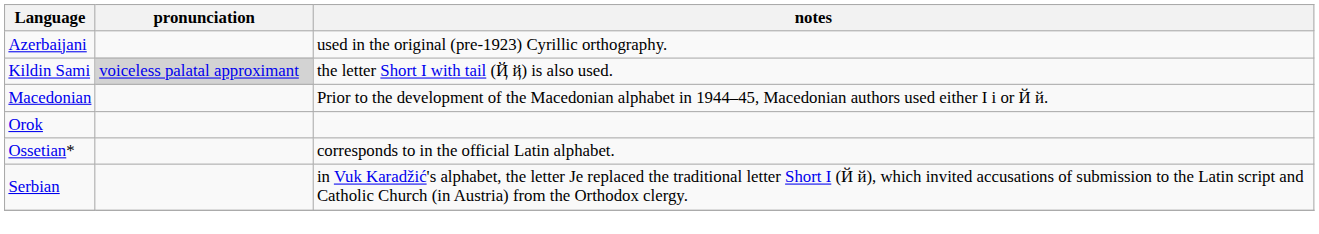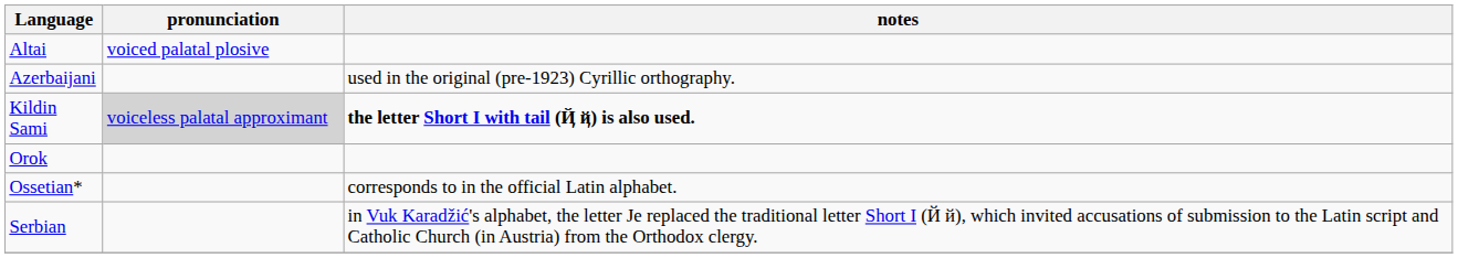+ row: Altai | voiced palatal plosive
Kildin Sami | notes: normal -> bold
- row: Macedonian | Prior to the development of the Macedonian alphabet in 1944–45, Macedonian authors used either І і or Й й.
